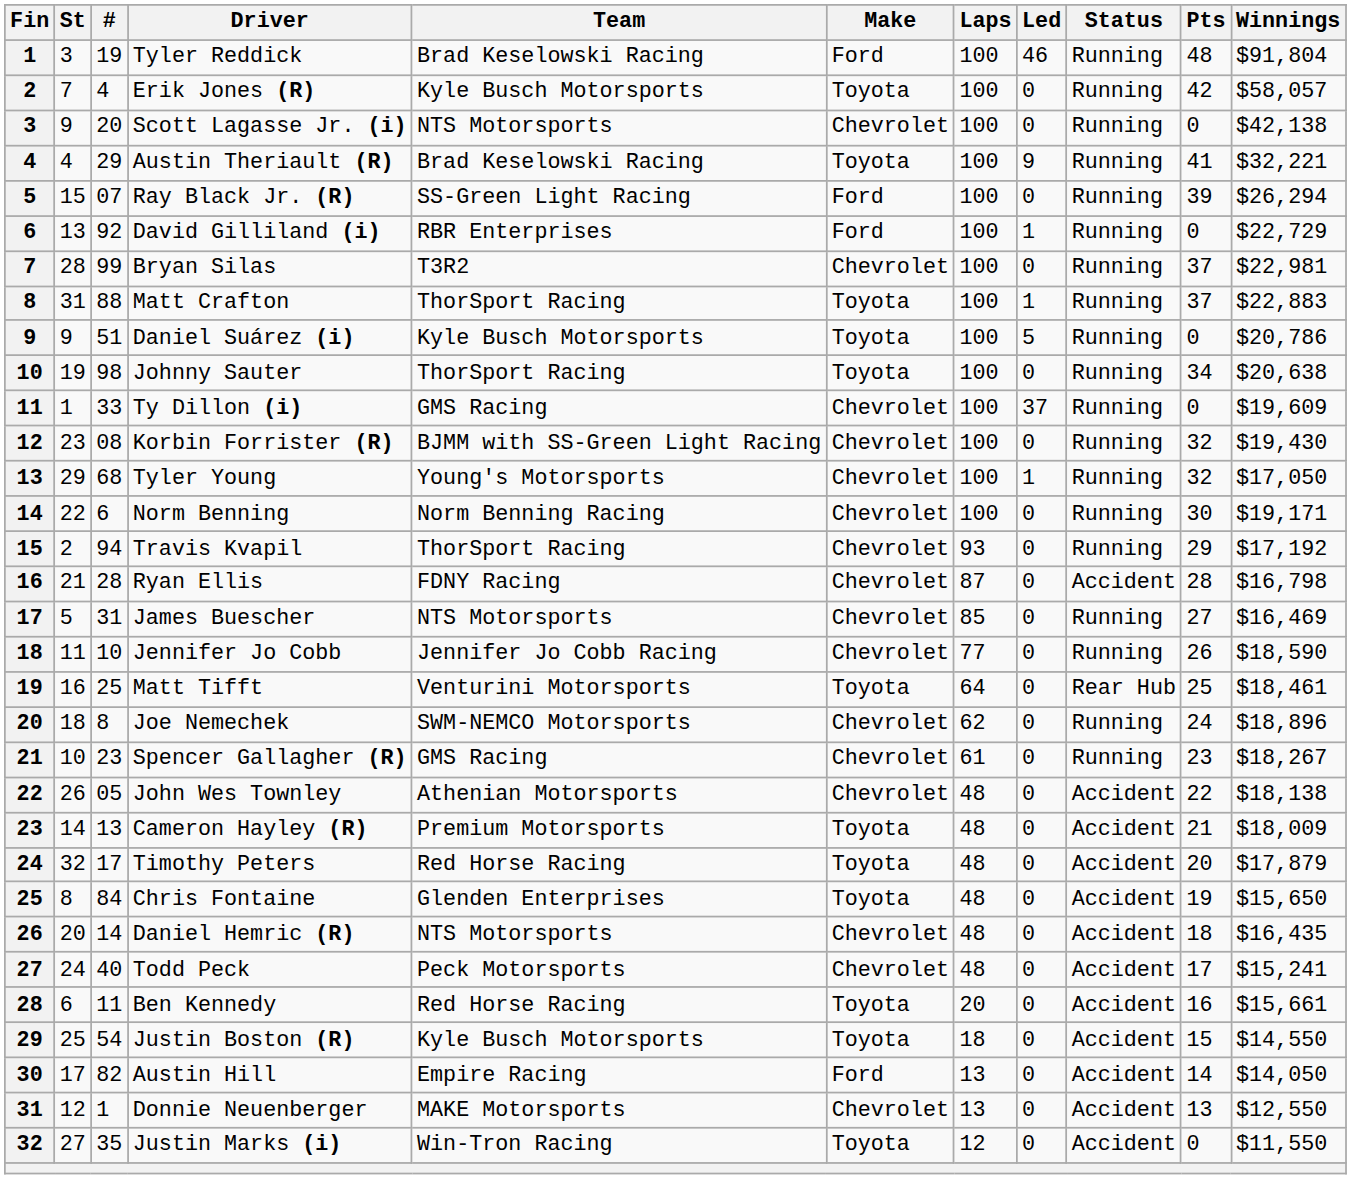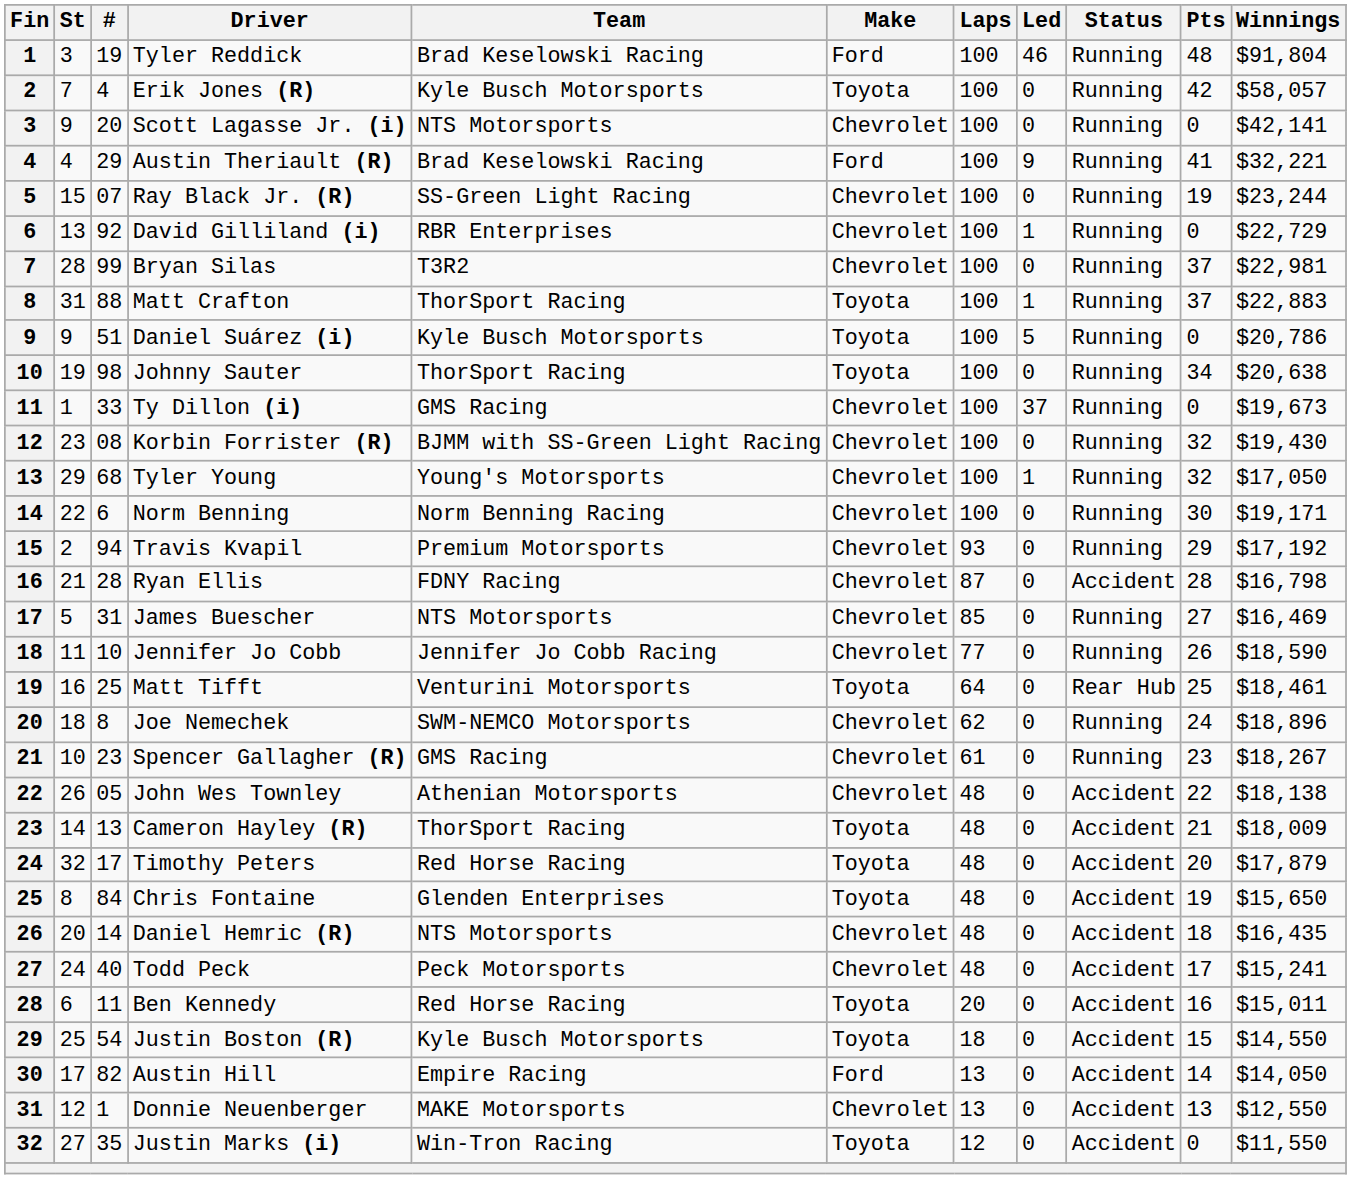Scott Lagasse Jr. (i) | Winnings: $42,138 -> $42,141
Austin Theriault (R) | Make: Toyota -> Ford
Ray Black Jr. (R) | Make: Ford -> Chevrolet
Ray Black Jr. (R) | Pts: 39 -> 19
Ray Black Jr. (R) | Winnings: $26,294 -> $23,244
David Gilliland (i) | Make: Ford -> Chevrolet
Ty Dillon (i) | Winnings: $19,609 -> $19,673
Travis Kvapil | Team: ThorSport Racing -> Premium Motorsports
Cameron Hayley (R) | Team: Premium Motorsports -> ThorSport Racing
Ben Kennedy | Winnings: $15,661 -> $15,011
